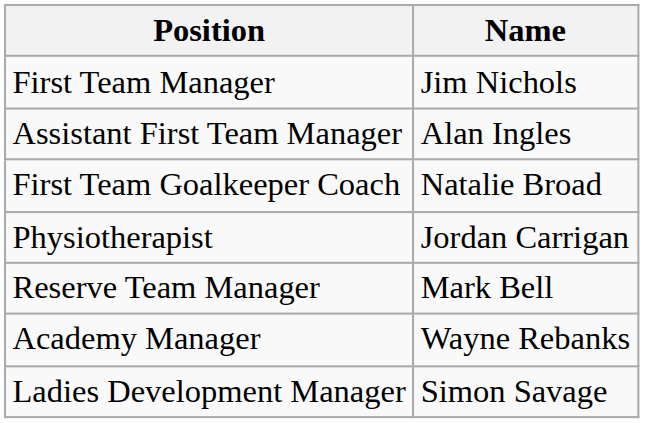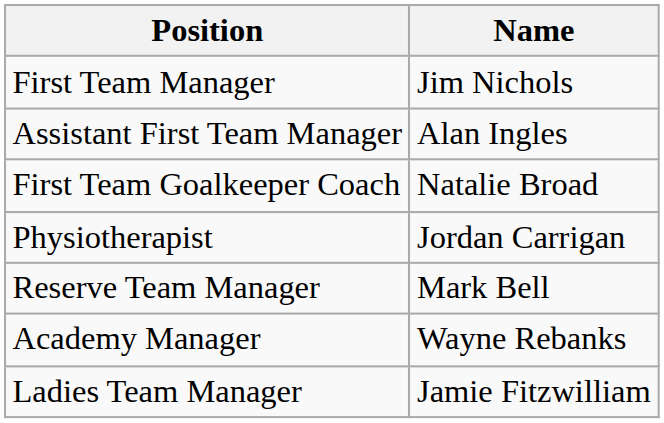+ row: Ladies Team Manager | Jamie Fitzwilliam
- row: Ladies Development Manager | Simon Savage
